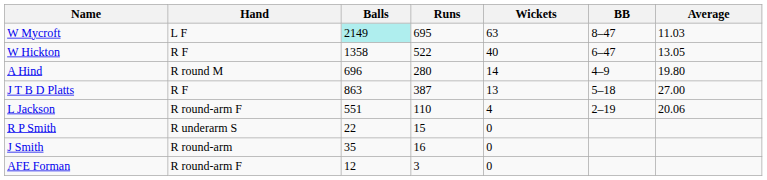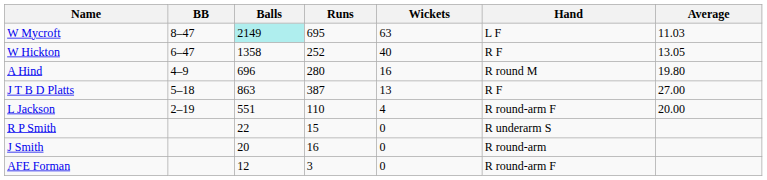columns swapped: Hand <-> BB
W Hickton | Runs: 522 -> 252
A Hind | Wickets: 14 -> 16
L Jackson | Average: 20.06 -> 20.00
J Smith | Balls: 35 -> 20
